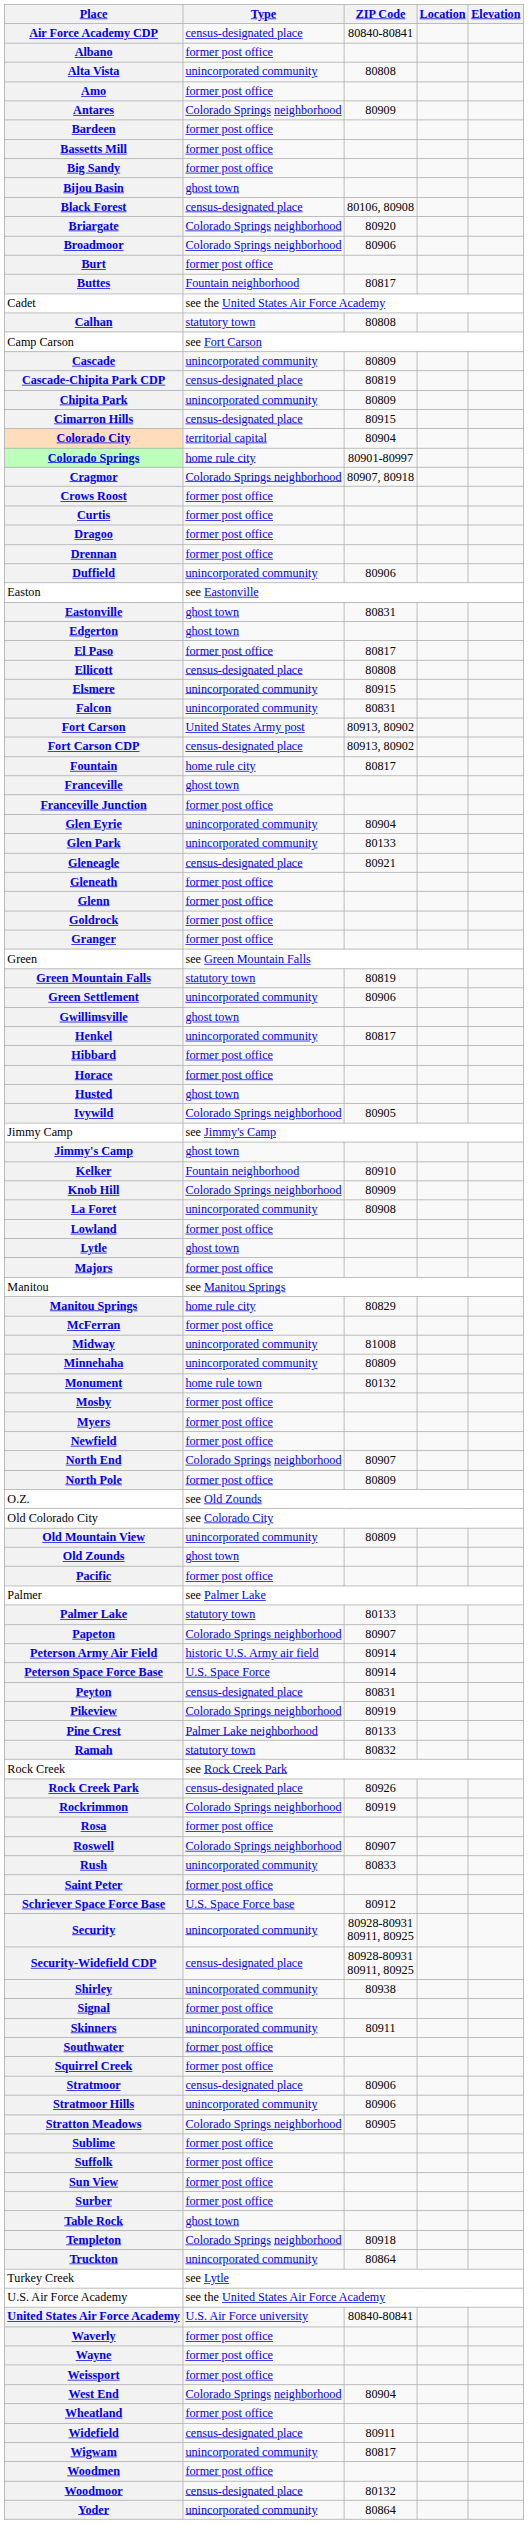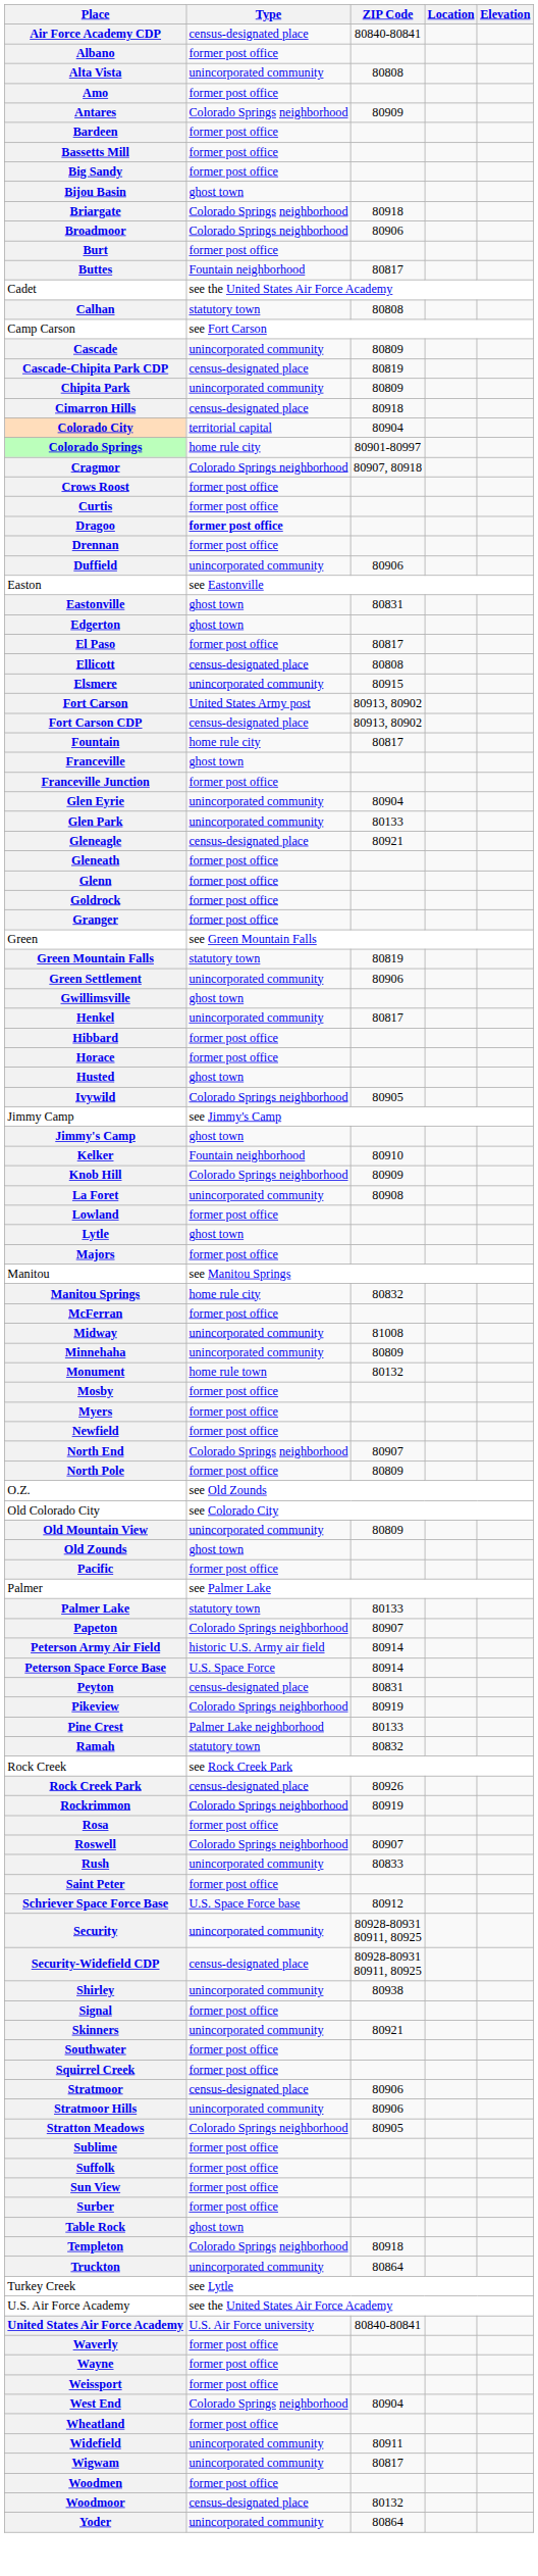- row: Black Forest | census-designated place | 80106, 80908
Briargate | ZIP Code: 80920 -> 80918
Cimarron Hills | ZIP Code: 80915 -> 80918
Dragoo | Type: normal -> bold
- row: Falcon | unincorporated community | 80831
Manitou Springs | ZIP Code: 80829 -> 80832
Skinners | ZIP Code: 80911 -> 80921
Widefield | Type: census-designated place -> unincorporated community
